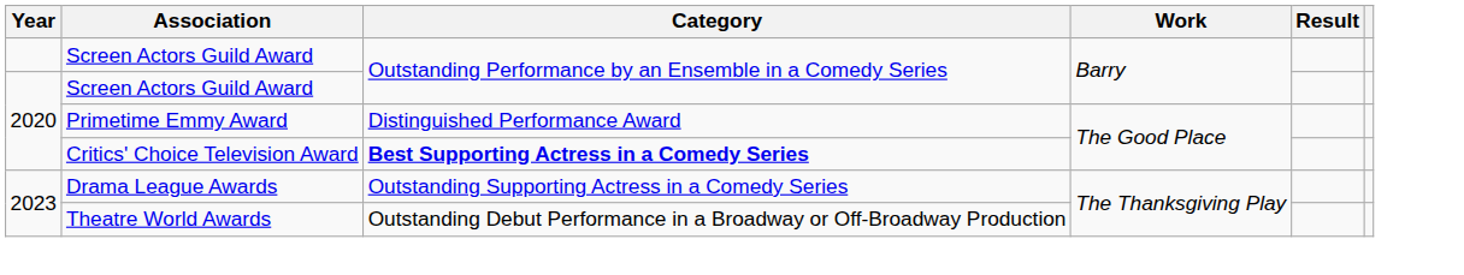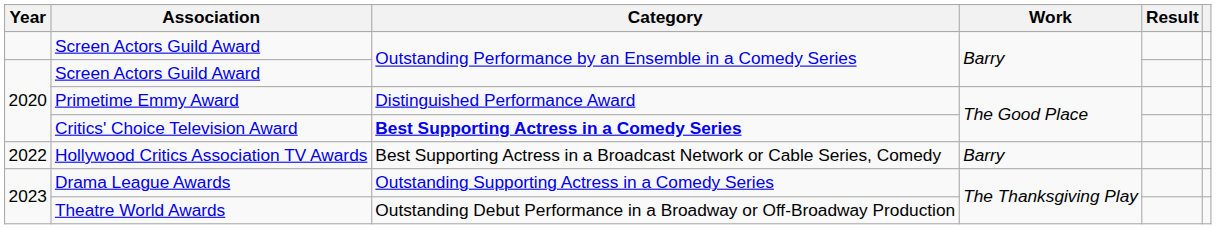+ row: 2022 | Hollywood Critics Association TV Awards | Best Supporting Actress in a Broadcast Network or Cable Series, Comedy | Barry
